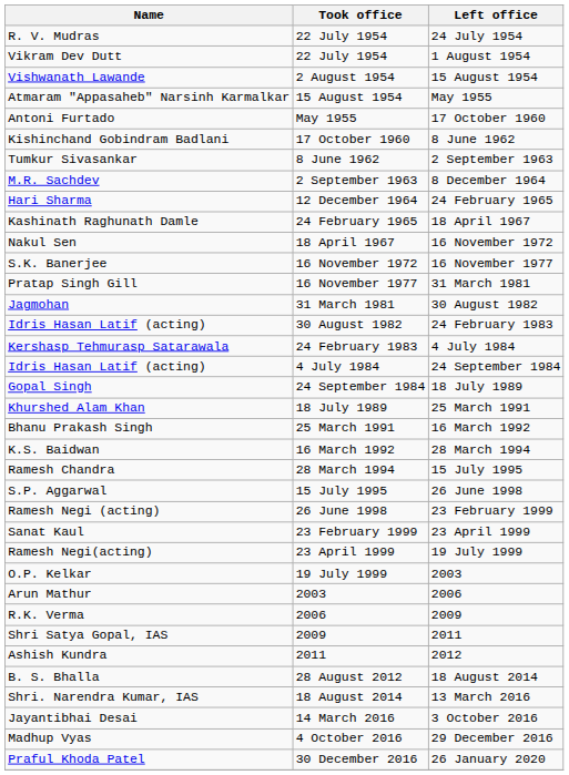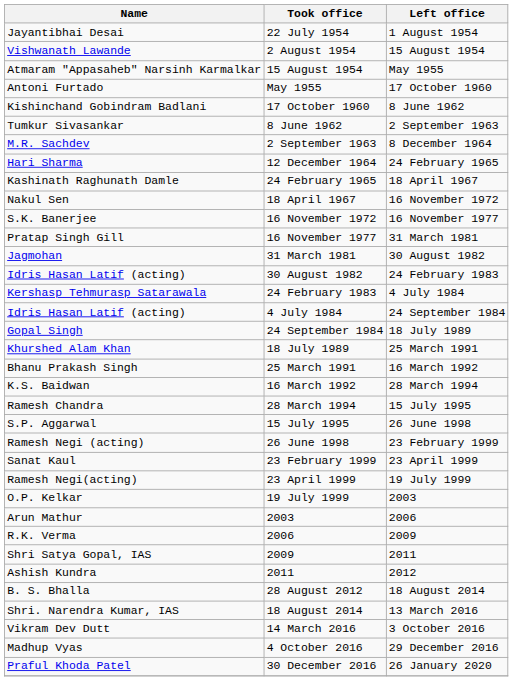- row: R. V. Mudras | 22 July 1954 | 24 July 1954
1 August 1954 | Name: Vikram Dev Dutt -> Jayantibhai Desai
3 October 2016 | Name: Jayantibhai Desai -> Vikram Dev Dutt
